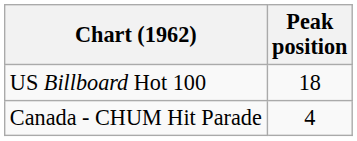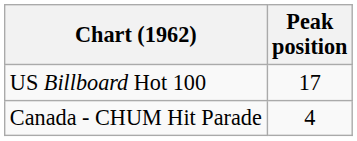US Billboard Hot 100 | Peak position: 18 -> 17
